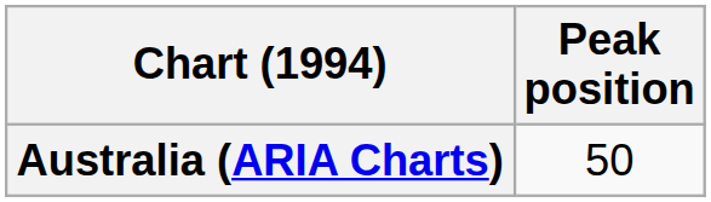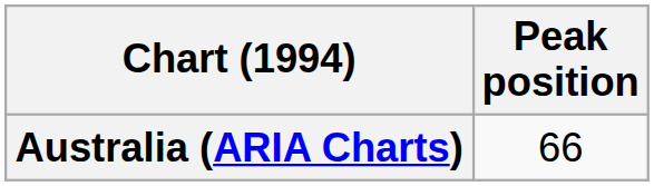Australia (ARIA Charts) | Peak position: 50 -> 66
